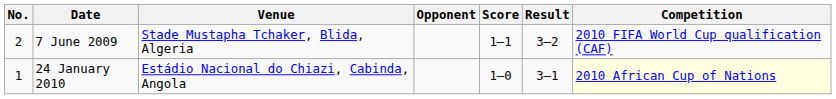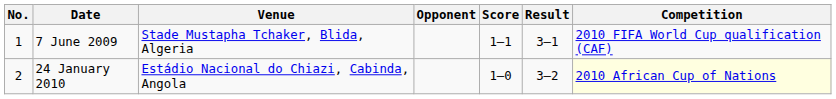7 June 2009 | No.: 2 -> 1
7 June 2009 | Result: 3–2 -> 3–1
24 January 2010 | No.: 1 -> 2
24 January 2010 | Result: 3–1 -> 3–2
